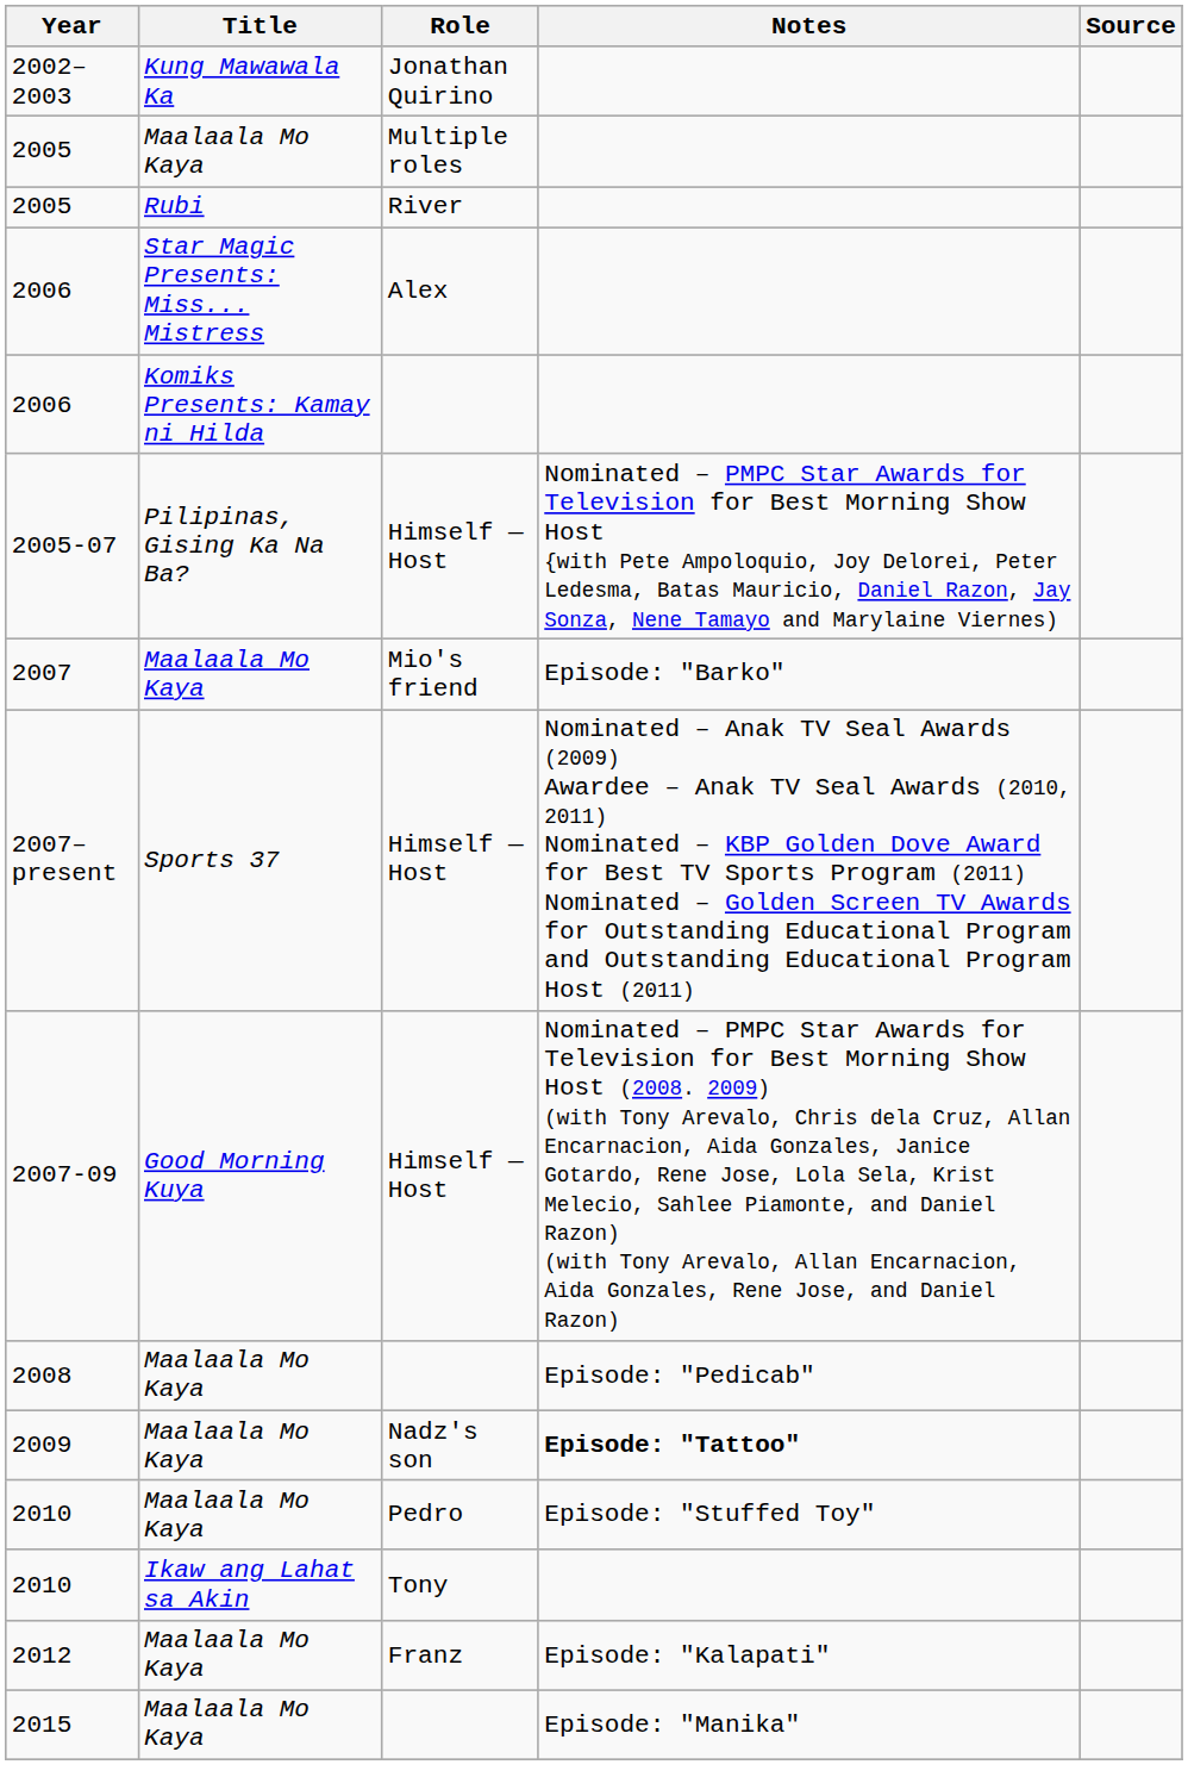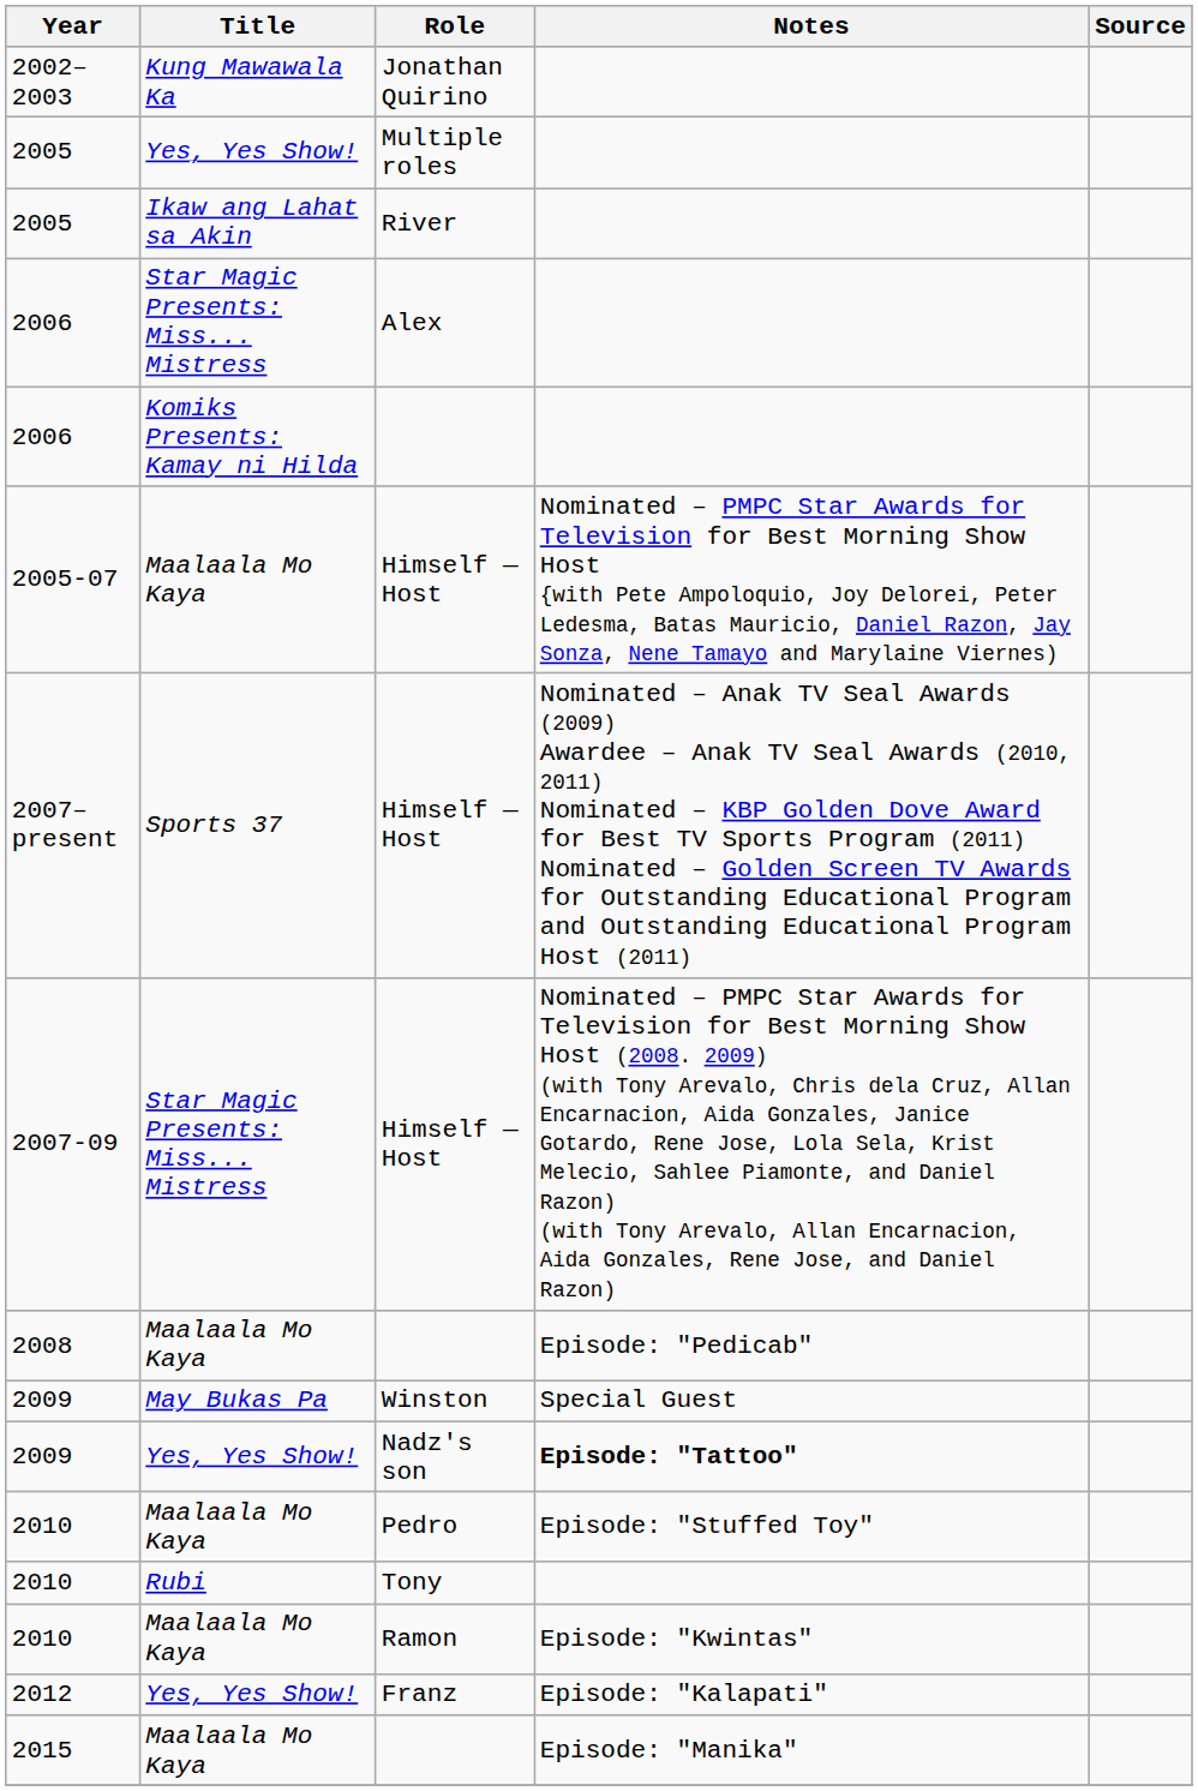Multiple roles | Title: Maalaala Mo Kaya -> Yes, Yes Show!
River | Title: Rubi -> Ikaw ang Lahat sa Akin
2005-07 / Himself — Host | Title: Pilipinas, Gising Ka Na Ba? -> Maalaala Mo Kaya
- row: 2007 | Maalaala Mo Kaya | Mio's friend | Episode: "Barko"
2007-09 / Himself — Host | Title: Good Morning Kuya -> Star Magic Presents: Miss... Mistress
+ row: 2009 | May Bukas Pa | Winston | Special Guest
Nadz's son | Title: Maalaala Mo Kaya -> Yes, Yes Show!
Tony | Title: Ikaw ang Lahat sa Akin -> Rubi
+ row: 2010 | Maalaala Mo Kaya | Ramon | Episode: "Kwintas"
Franz | Title: Maalaala Mo Kaya -> Yes, Yes Show!
